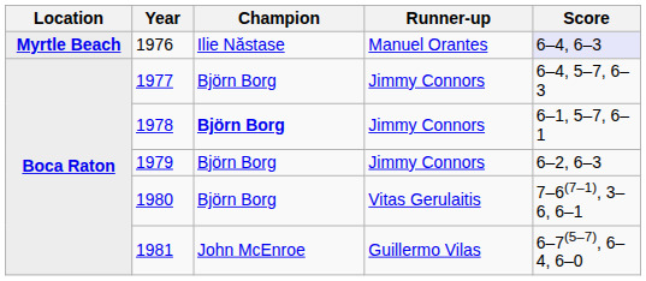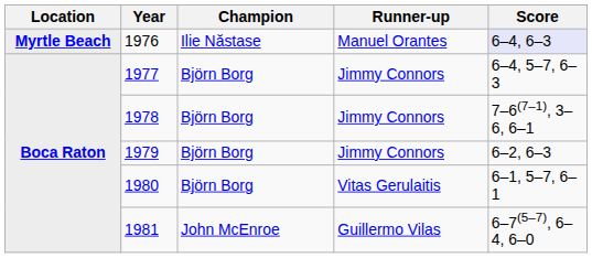1978 | Champion: bold -> normal
1978 | Score: 6–1, 5–7, 6–1 -> 7–6(7–1), 3–6, 6–1
1980 | Score: 7–6(7–1), 3–6, 6–1 -> 6–1, 5–7, 6–1
